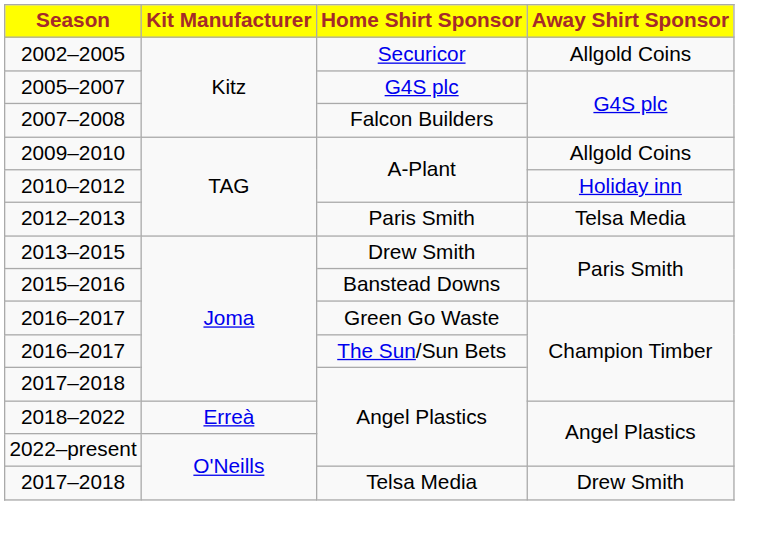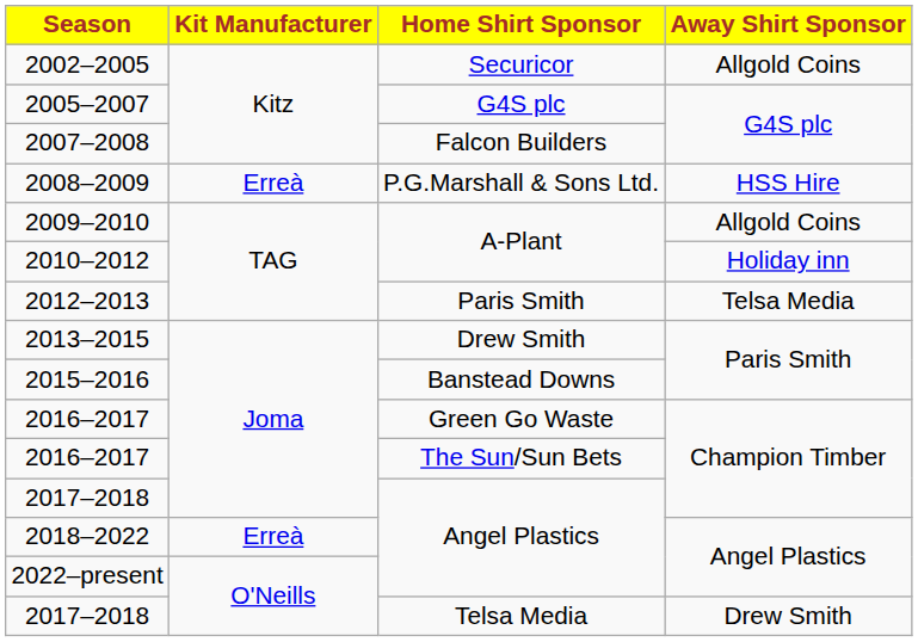+ row: 2008–2009 | Erreà | P.G.Marshall & Sons Ltd. | HSS Hire
